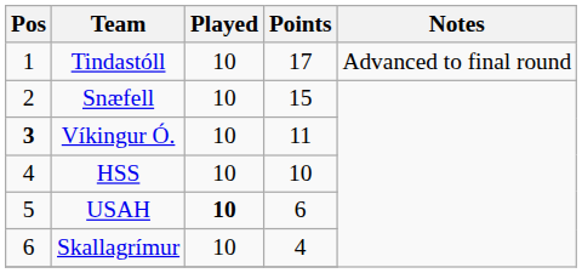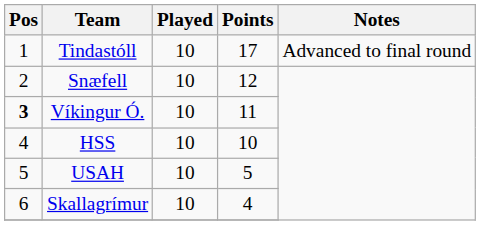Snæfell | Points: 15 -> 12
USAH | Played: bold -> normal
USAH | Points: 6 -> 5
